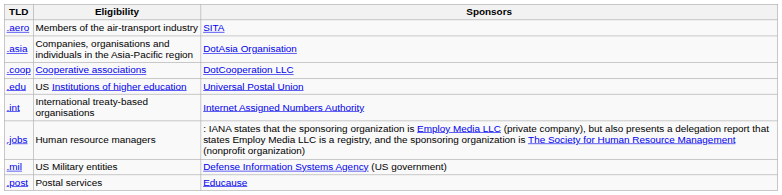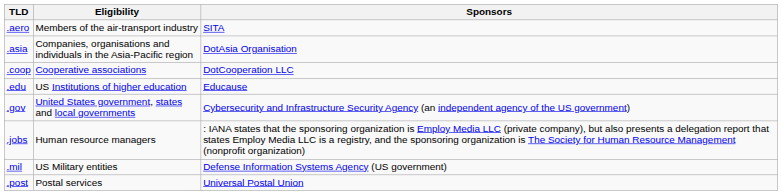.edu | Sponsors: Universal Postal Union -> Educause
+ row: .gov | United States government, states and local governments | Cybersecurity and Infrastructure Security Agency (an independent agency of the US government)
- row: .int | International treaty-based organisations | Internet Assigned Numbers Authority
.post | Sponsors: Educause -> Universal Postal Union
